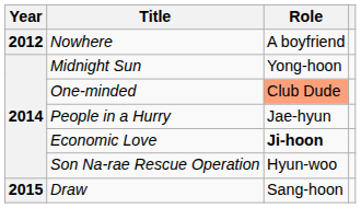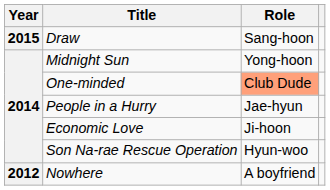rows swapped: Nowhere <-> Draw
Economic Love | Role: bold -> normal
